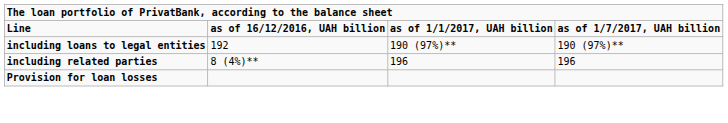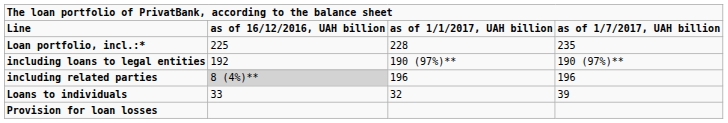+ row: Loan portfolio, incl.:* | 225 | 228 | 235
including related parties | column 2: no background -> lightgrey background
+ row: Loans to individuals | 33 | 32 | 39
